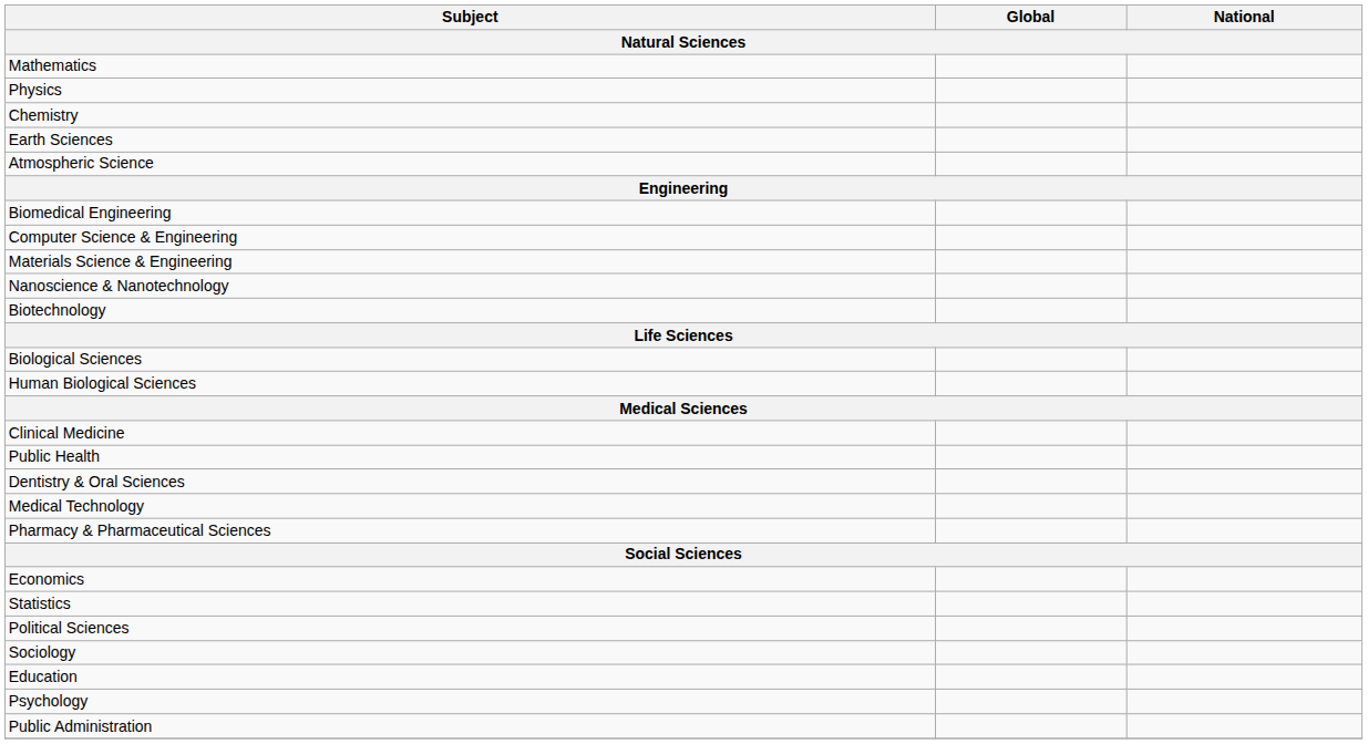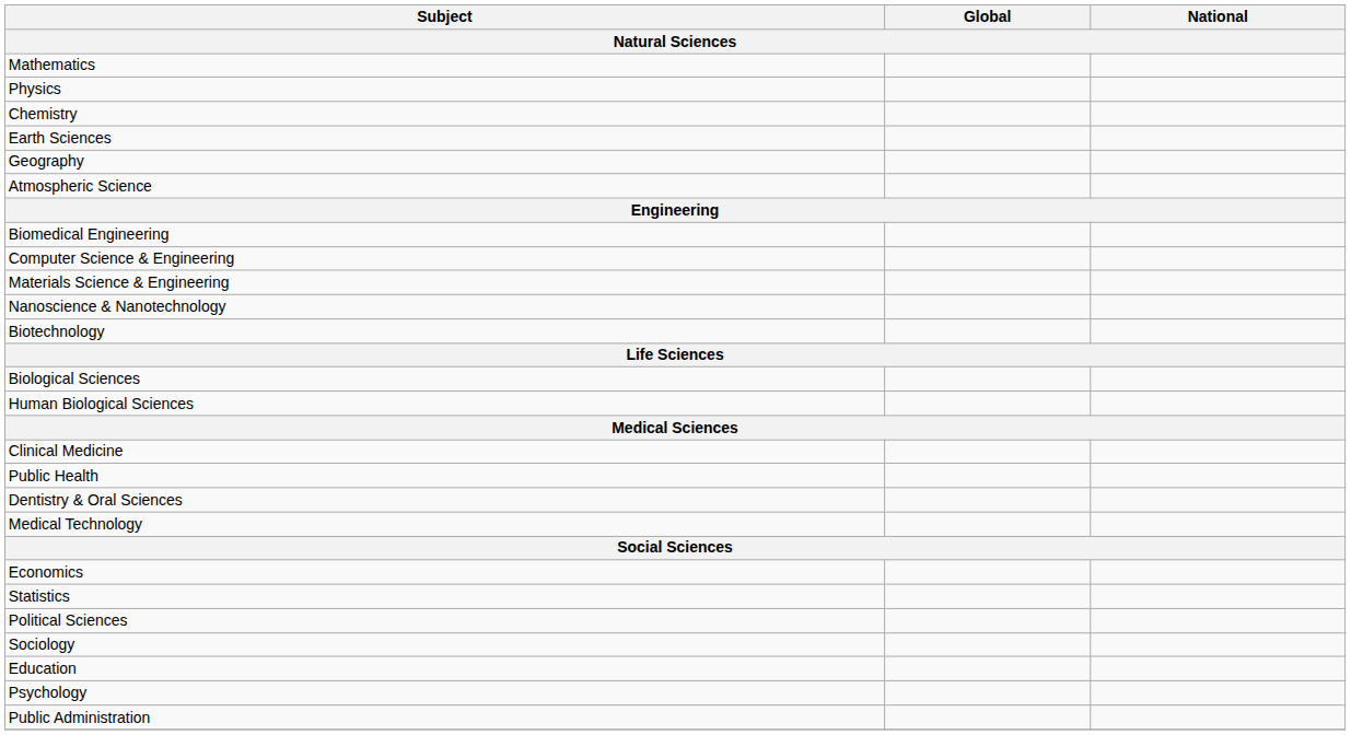+ row: Geography
- row: Pharmacy & Pharmaceutical Sciences
